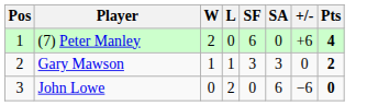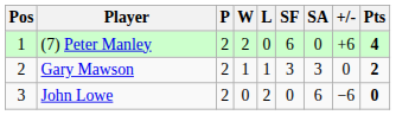+ column: P | 2 | 2 | 2
